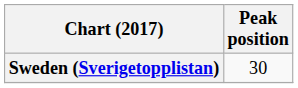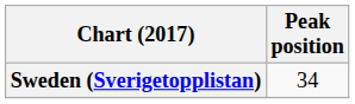Sweden (Sverigetopplistan) | Peak position: 30 -> 34
